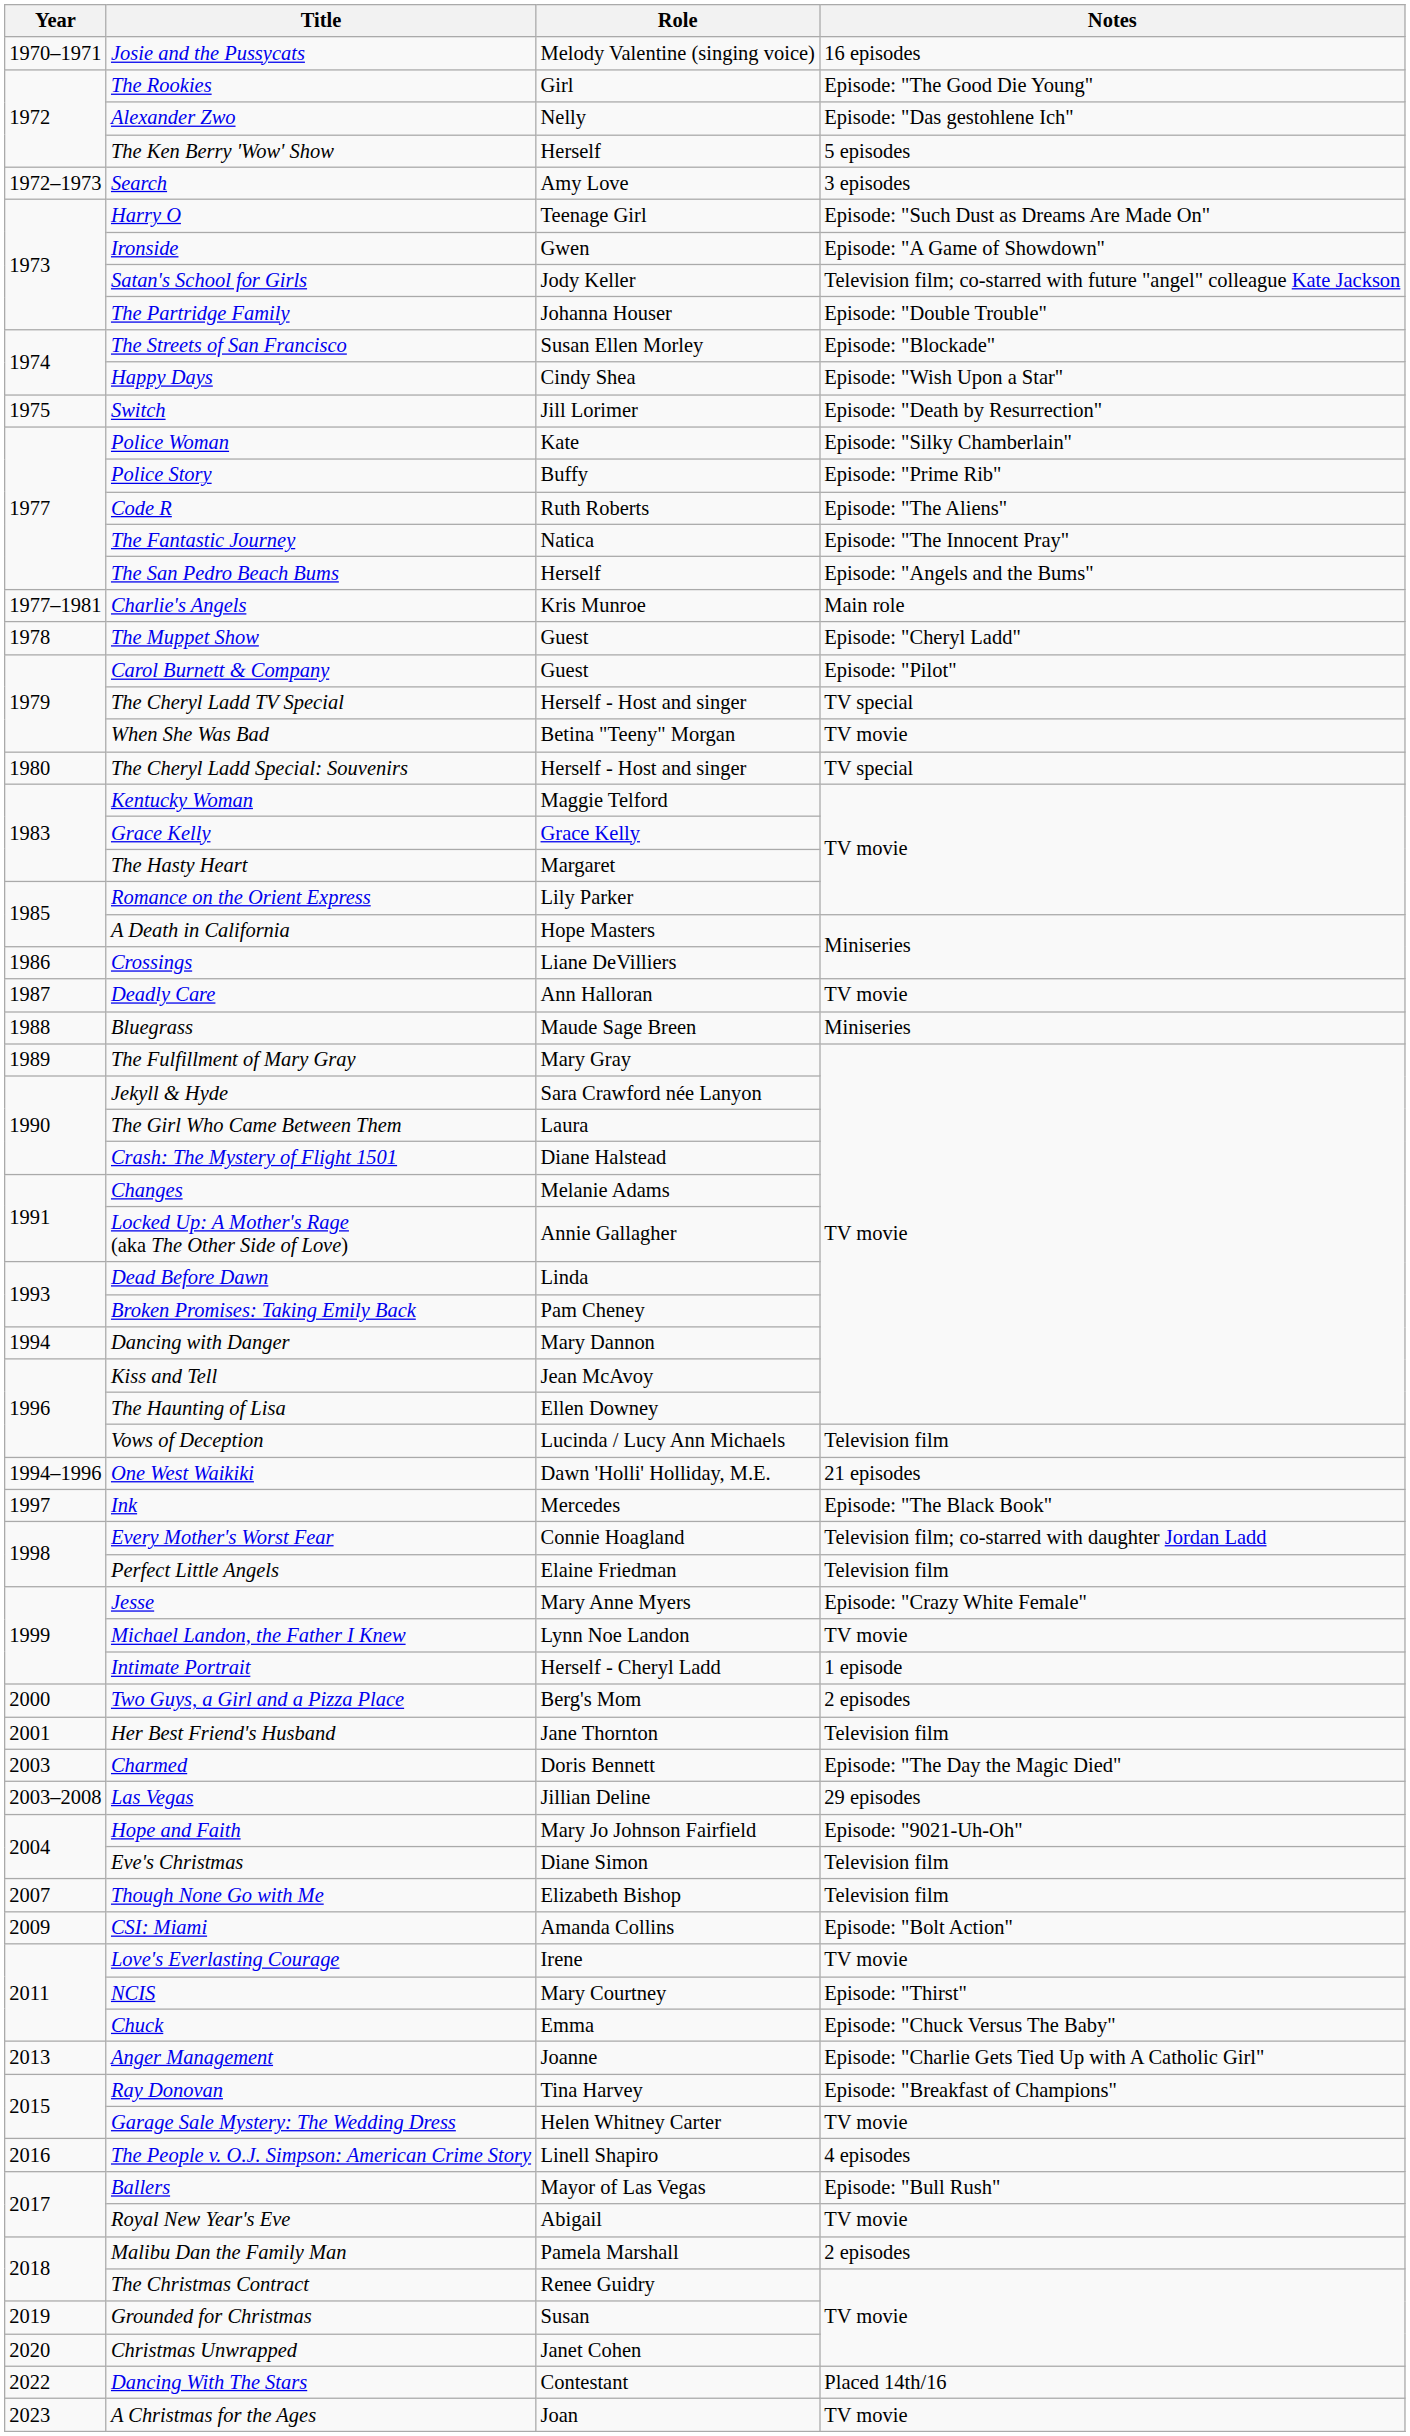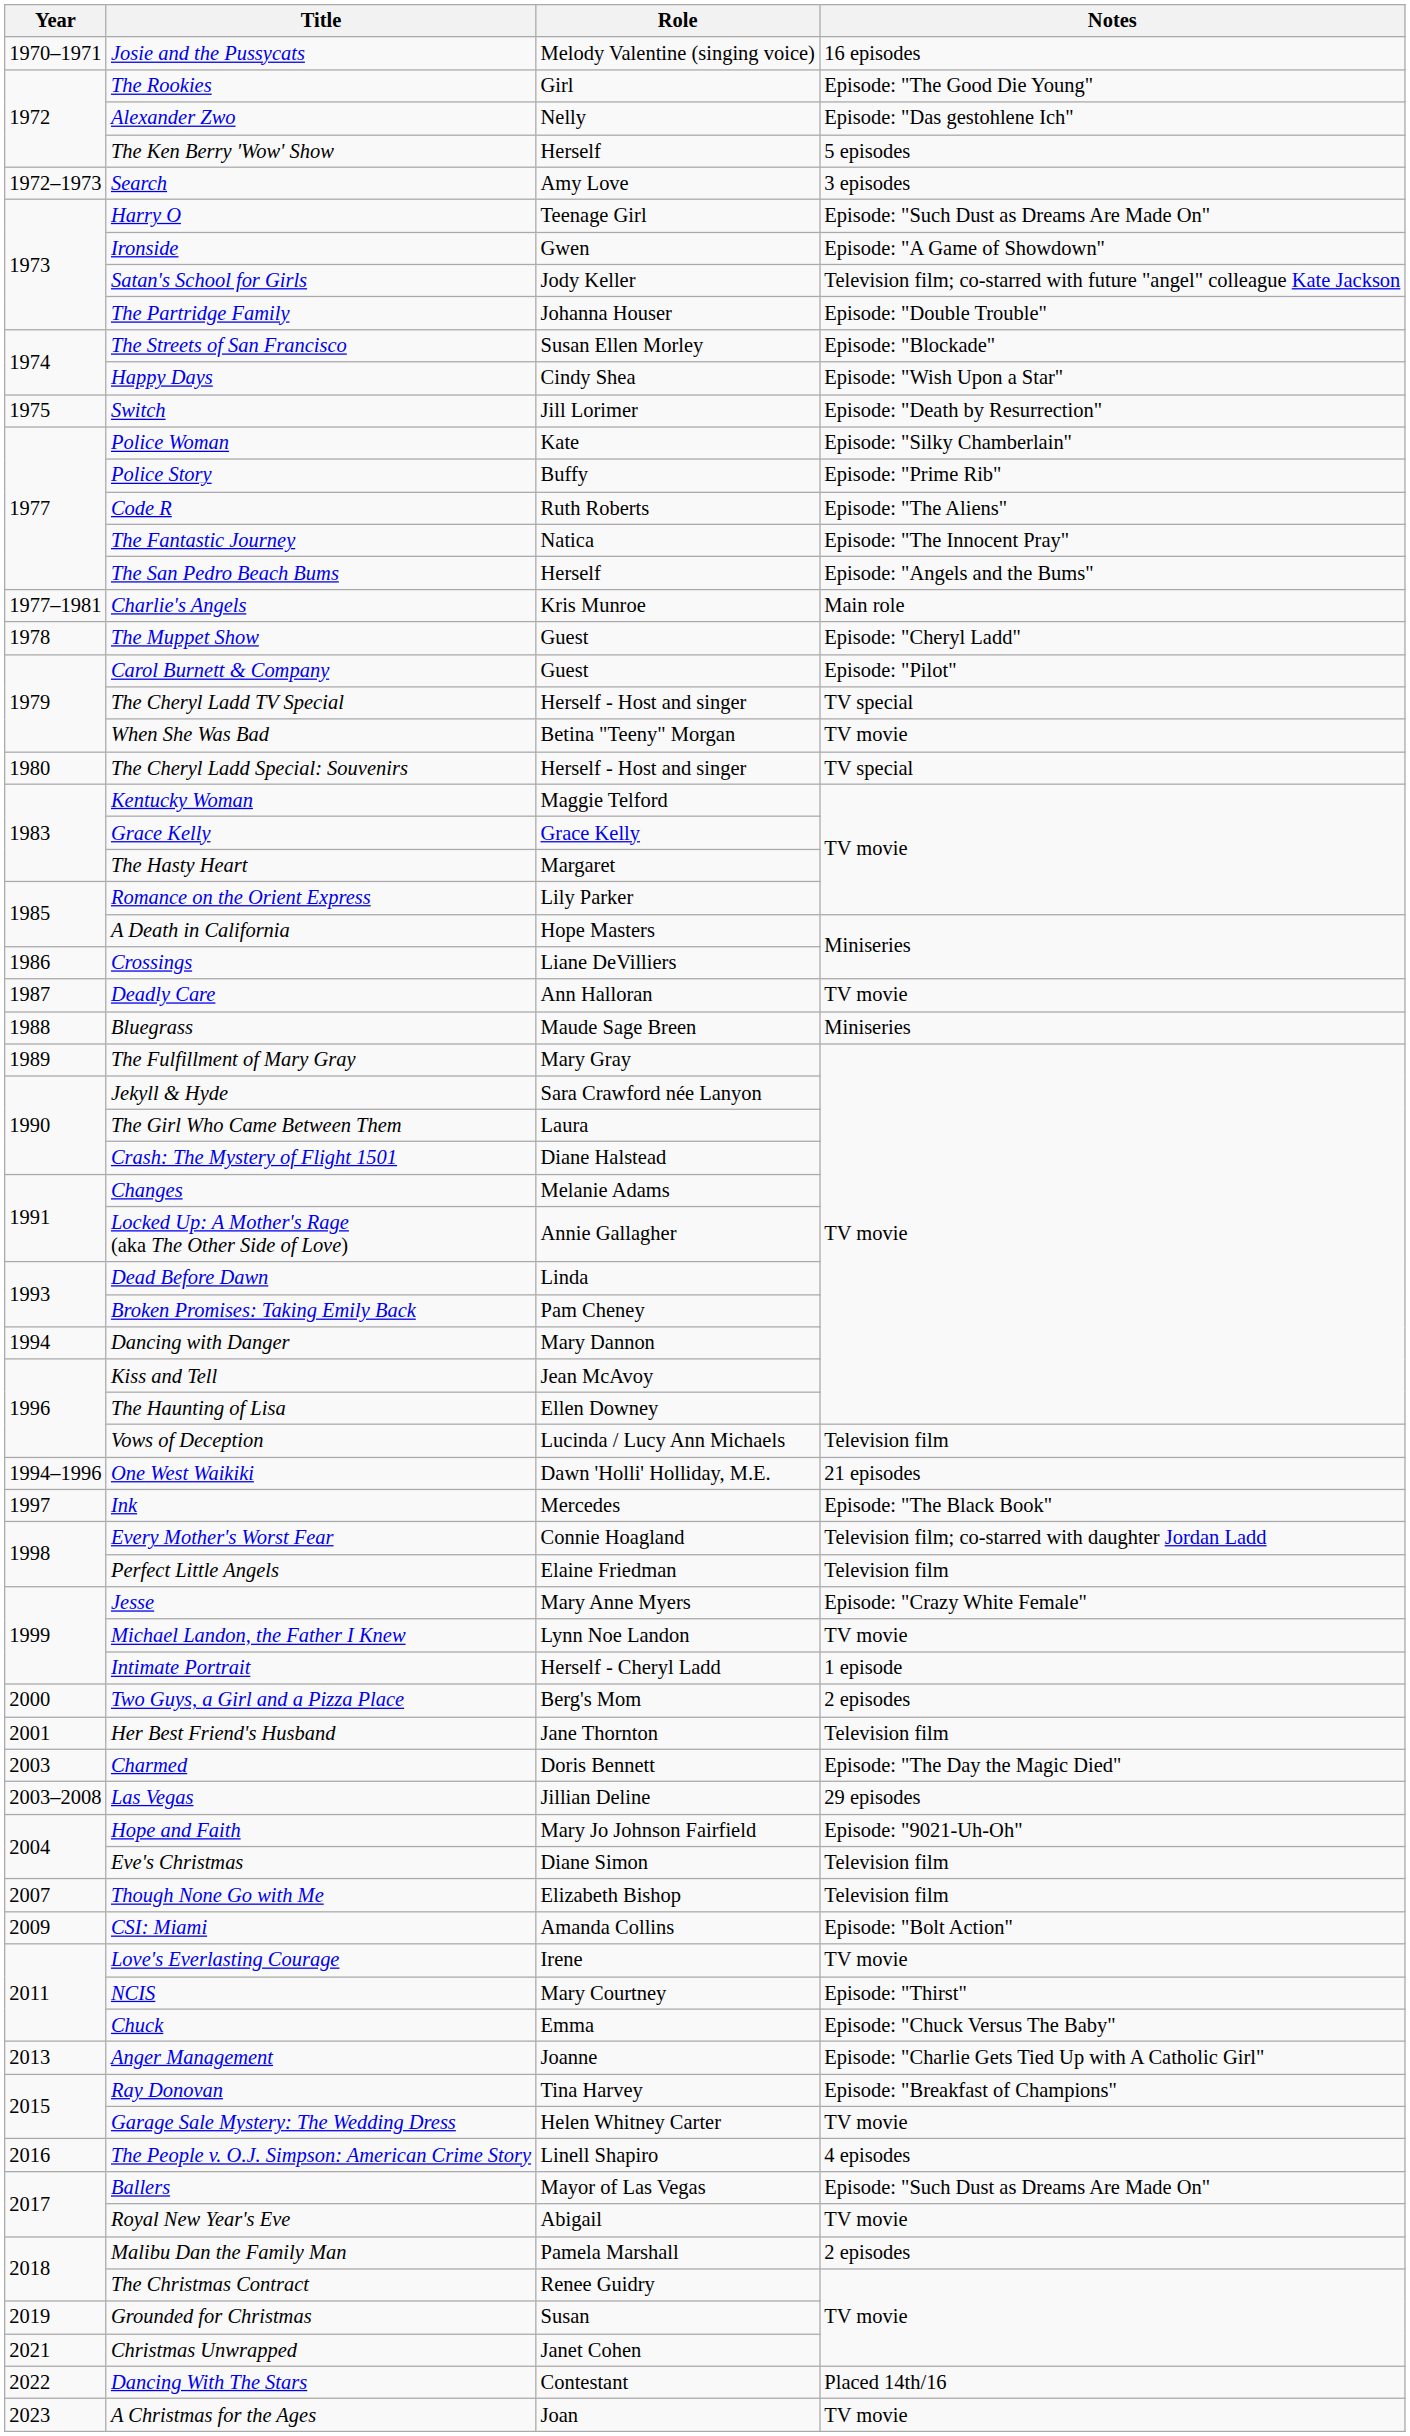Ballers | Notes: Episode: "Bull Rush" -> Episode: "Such Dust as Dreams Are Made On"
Christmas Unwrapped | Year: 2020 -> 2021
